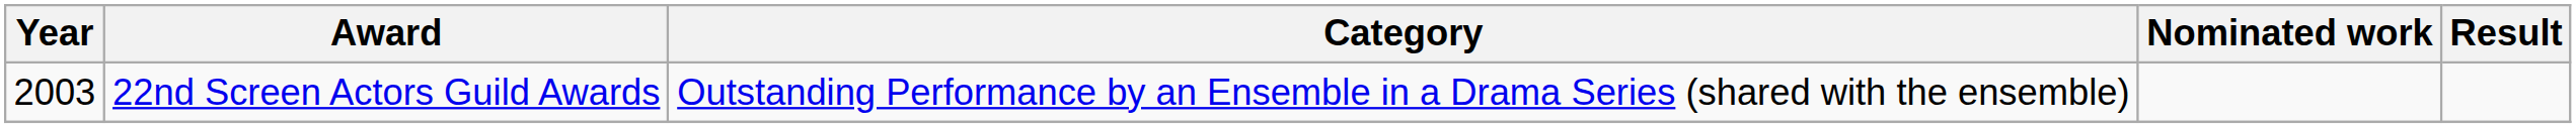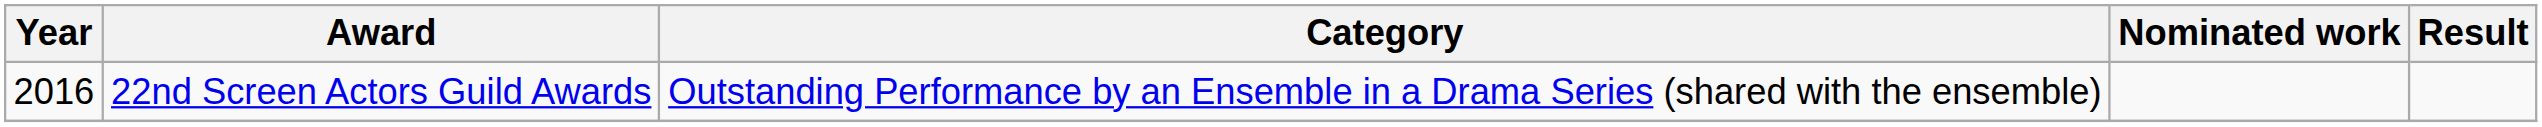22nd Screen Actors Guild Awards | Year: 2003 -> 2016
